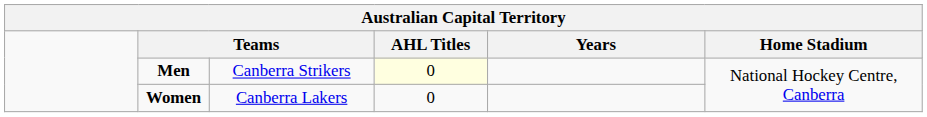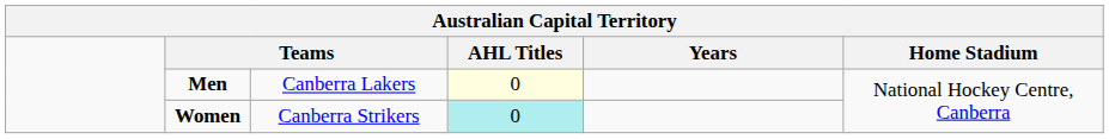Men | column 3: Canberra Strikers -> Canberra Lakers
Women | column 3: Canberra Lakers -> Canberra Strikers
Women | AHL Titles: no background -> paleturquoise background
